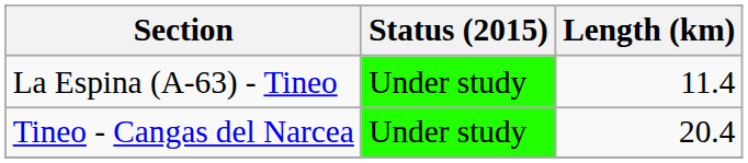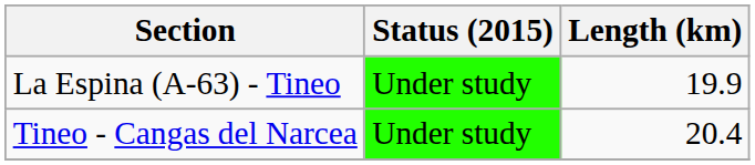La Espina (A-63) - Tineo | Length (km): 11.4 -> 19.9
